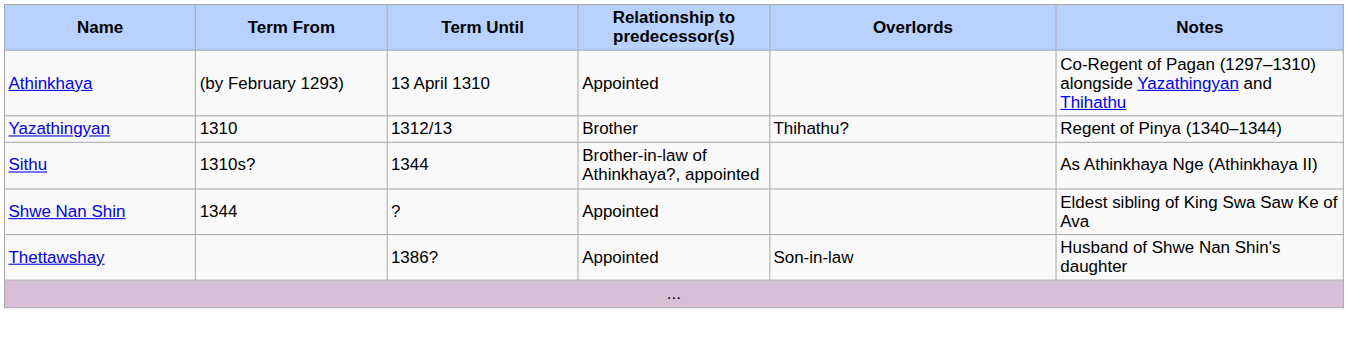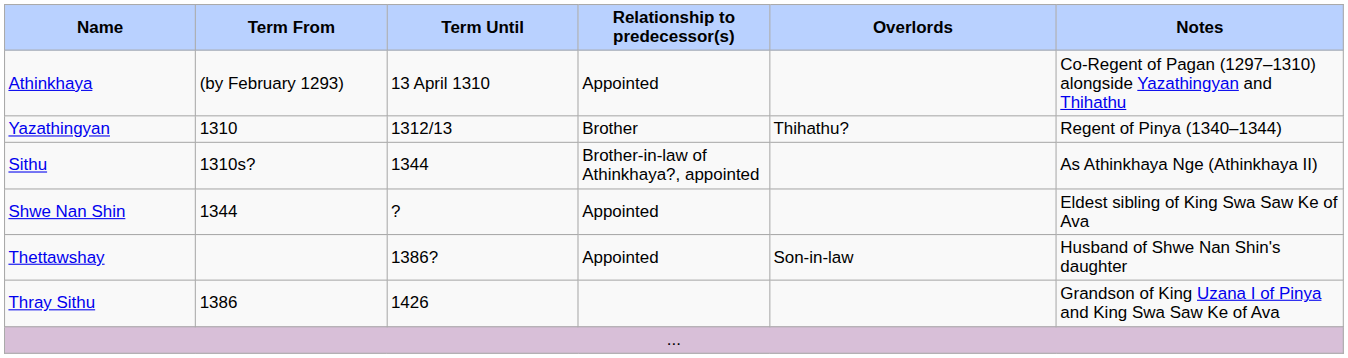+ row: Thray Sithu | 1386 | 1426 | Grandson of King Uzana I of Pinya and King Swa Saw Ke of Ava
